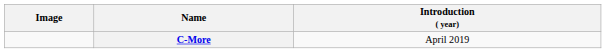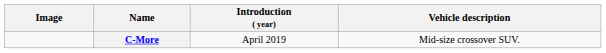+ column: Vehicle description | Mid-size crossover SUV.
